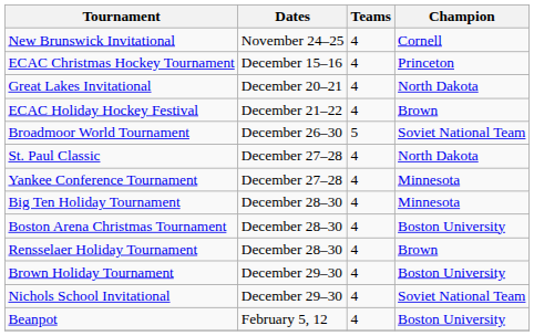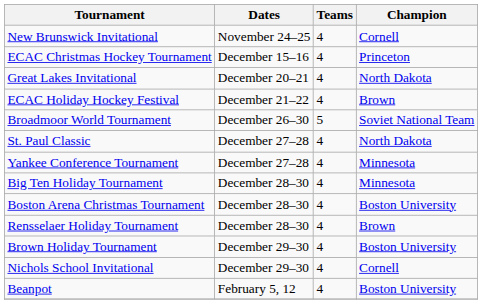Nichols School Invitational | Champion: Soviet National Team -> Cornell
